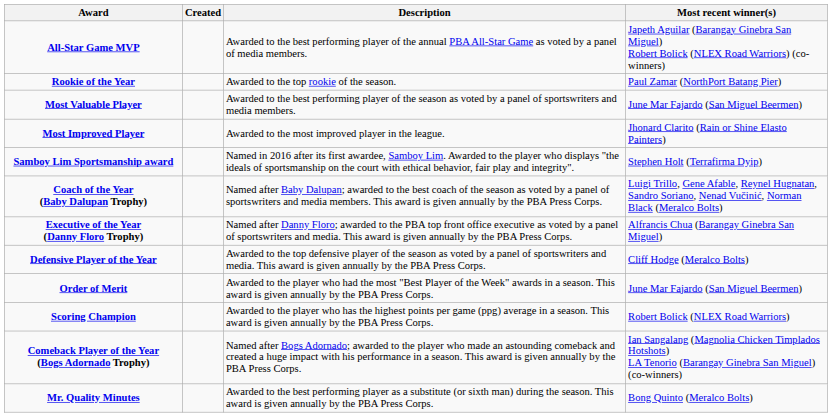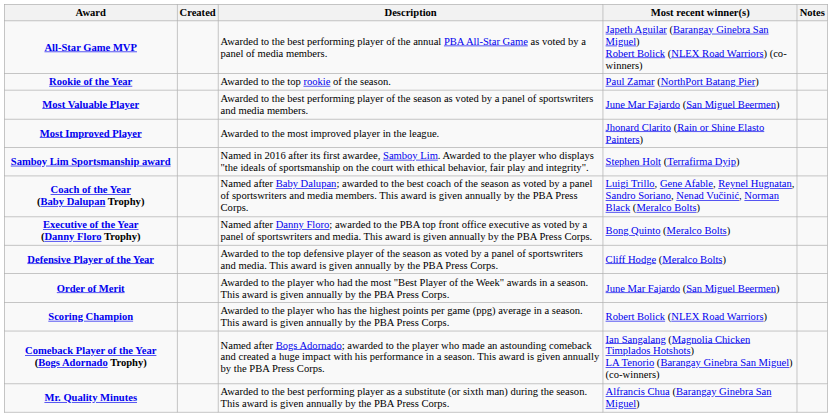+ column: Notes
Executive of the Year (Danny Floro Trophy) | Most recent winner(s): Alfrancis Chua (Barangay Ginebra San Miguel) -> Bong Quinto (Meralco Bolts)
Mr. Quality Minutes | Most recent winner(s): Bong Quinto (Meralco Bolts) -> Alfrancis Chua (Barangay Ginebra San Miguel)
